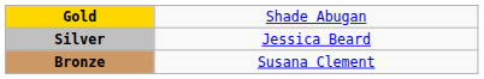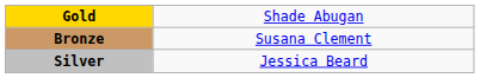rows swapped: Silver <-> Bronze
